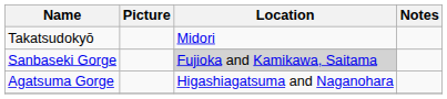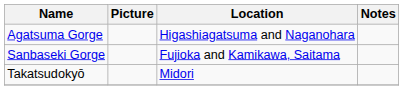rows swapped: Agatsuma Gorge <-> Takatsudokyō
Sanbaseki Gorge | Location: lightgrey background -> no background
